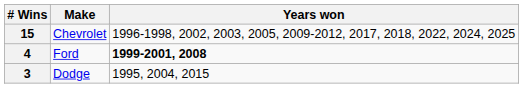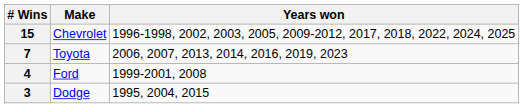+ row: 7 | Toyota | 2006, 2007, 2013, 2014, 2016, 2019, 2023
4 | Years won: bold -> normal
